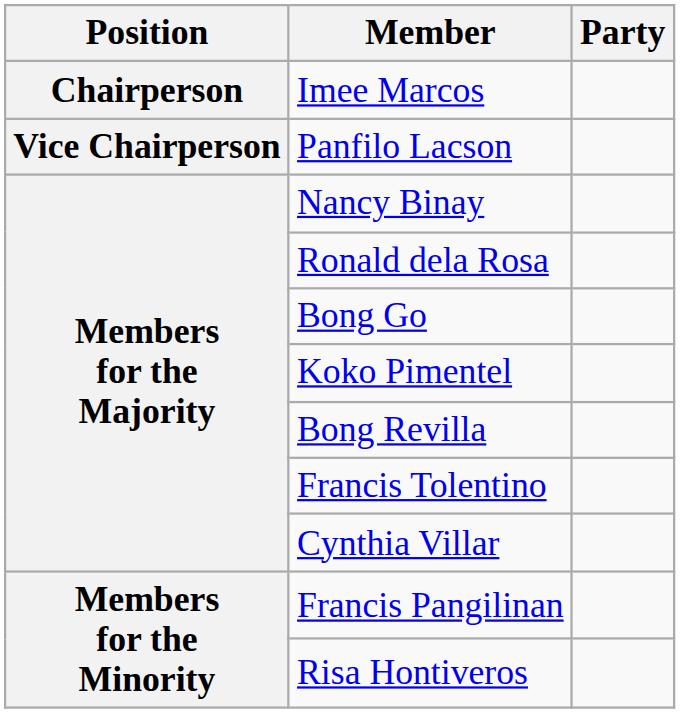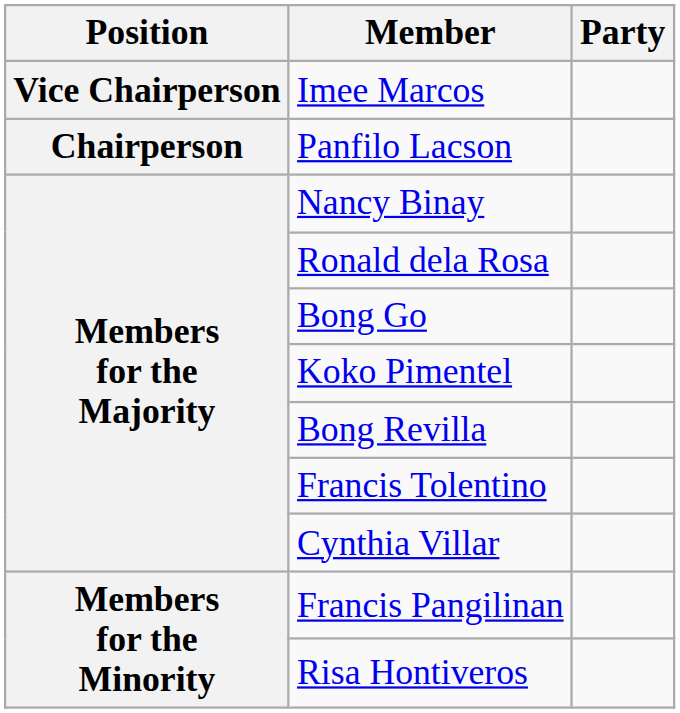Imee Marcos | Position: Chairperson -> Vice Chairperson
Panfilo Lacson | Position: Vice Chairperson -> Chairperson
